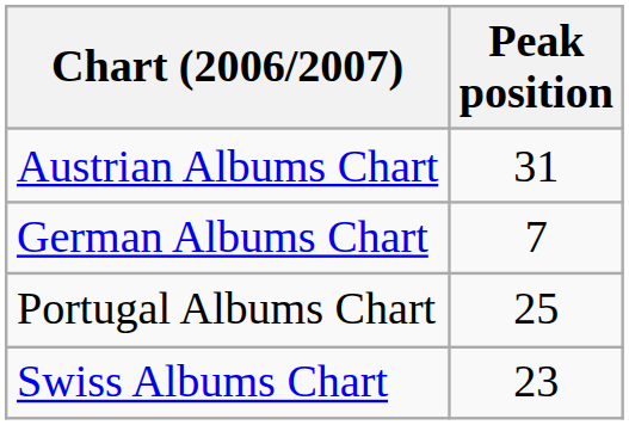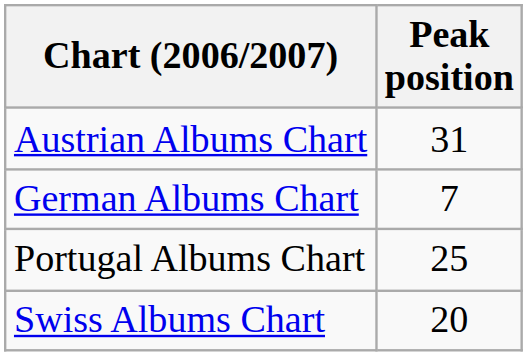Swiss Albums Chart | Peak position: 23 -> 20
